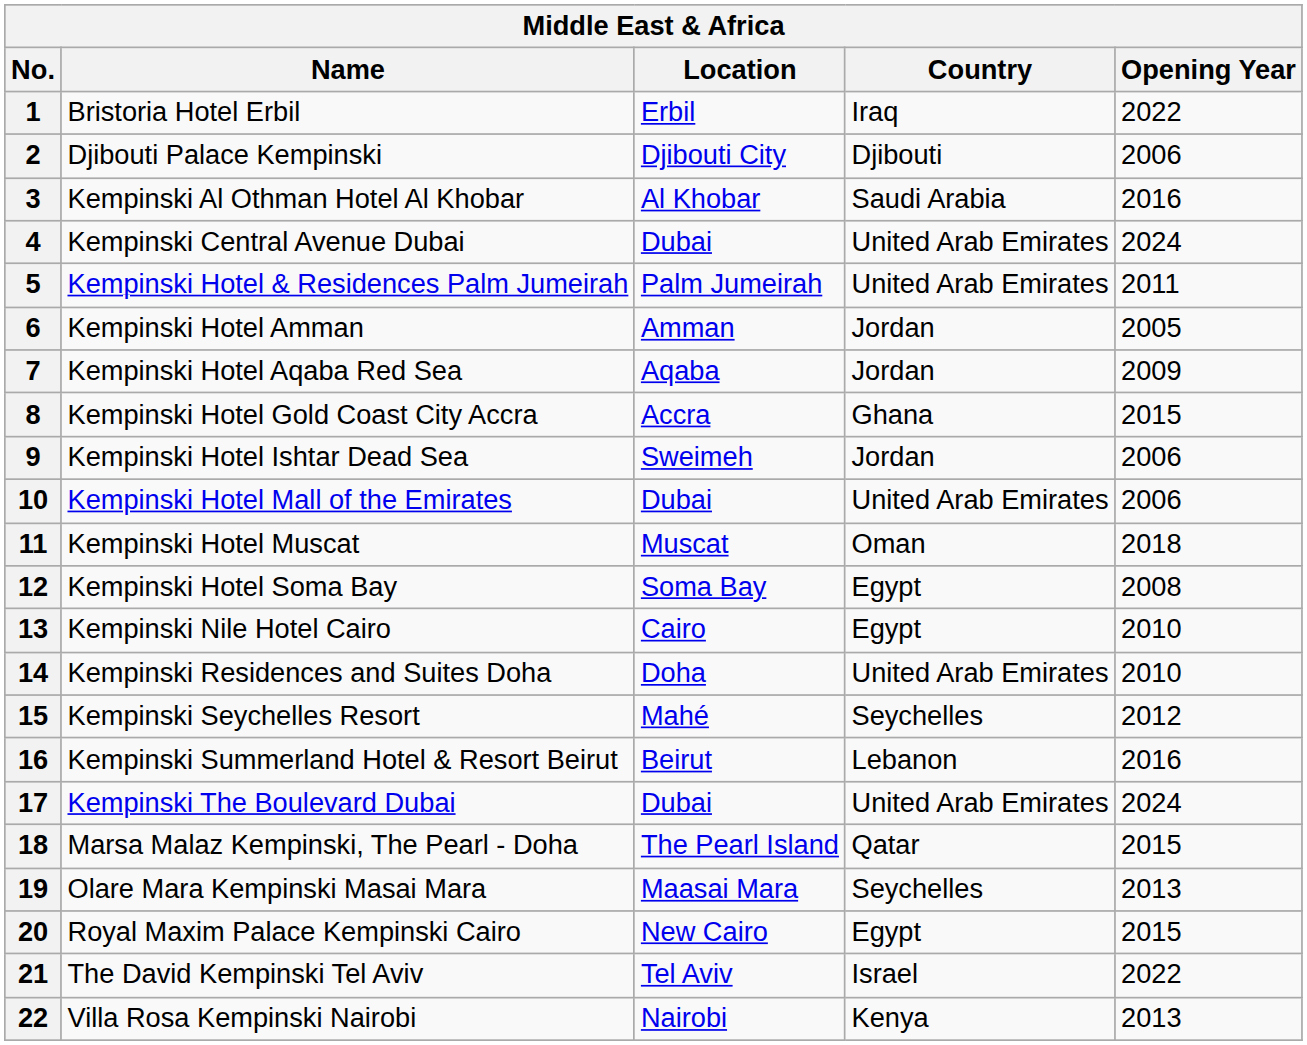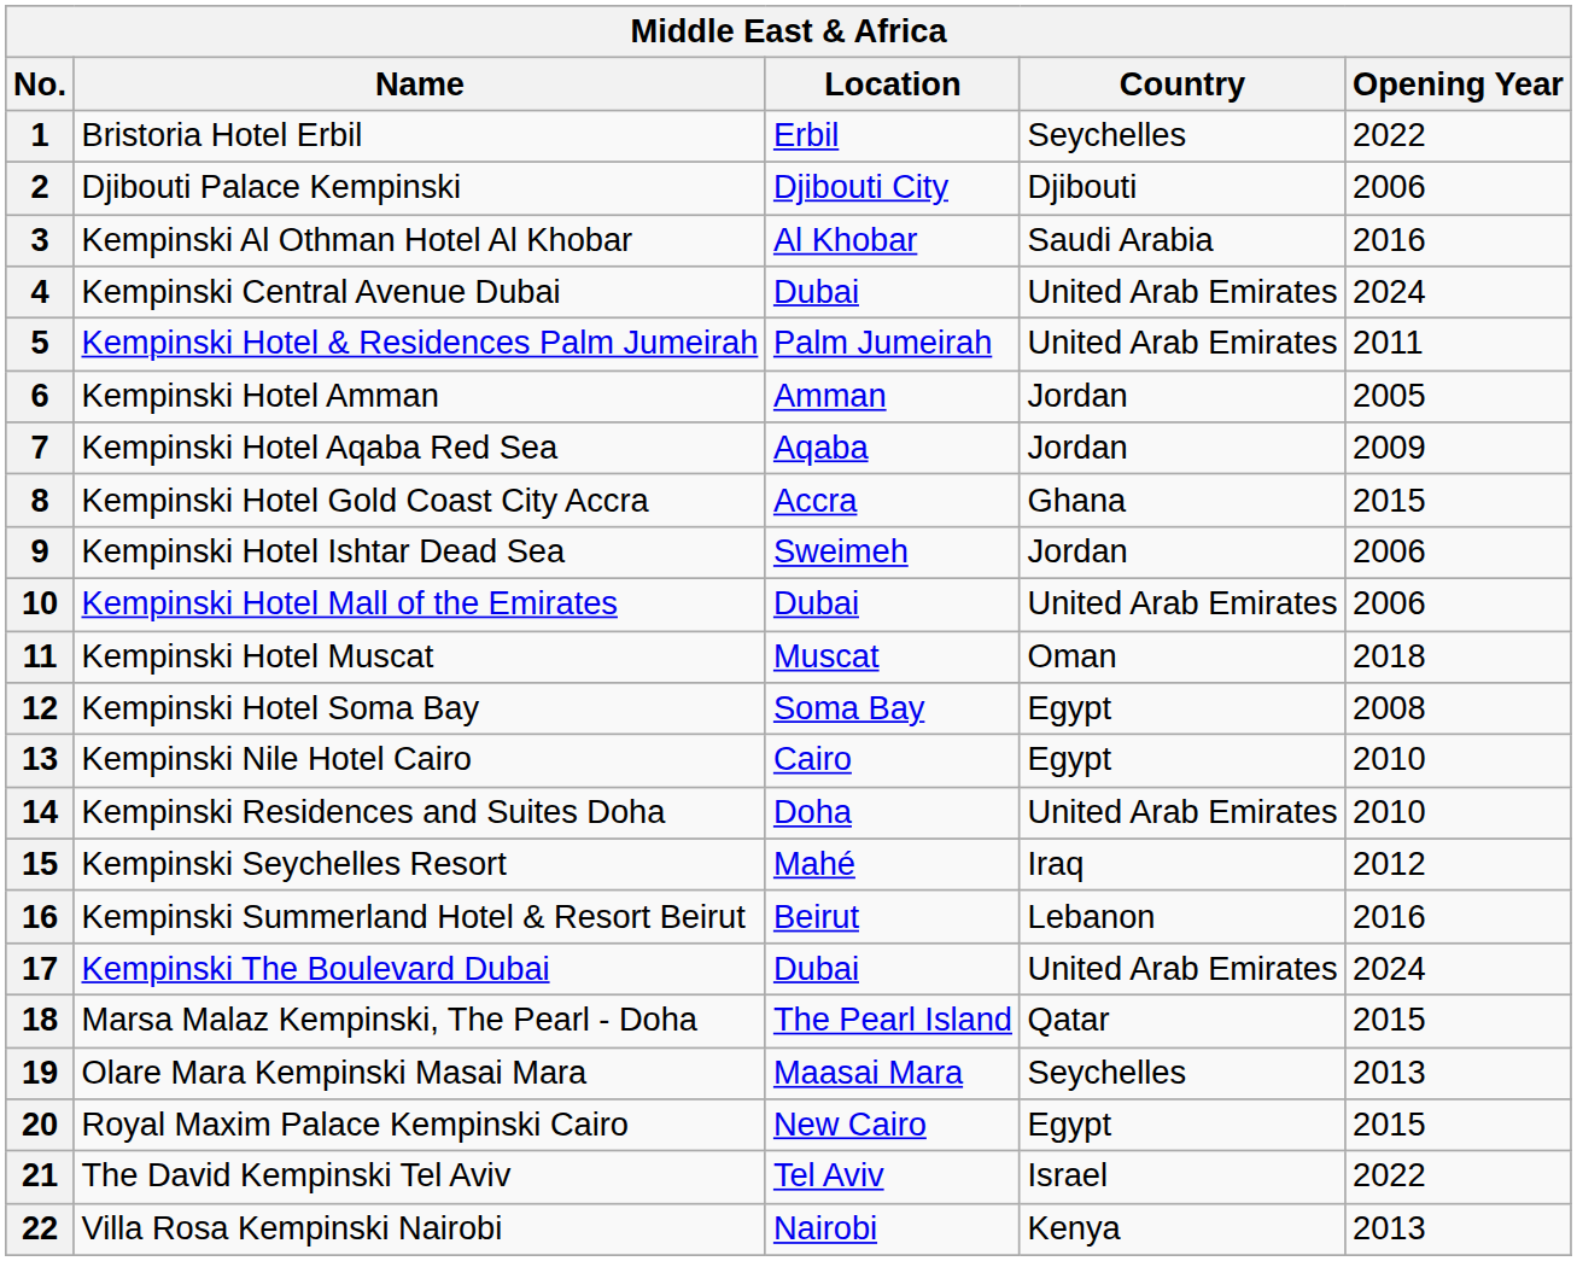1 | Country: Iraq -> Seychelles
15 | Country: Seychelles -> Iraq
